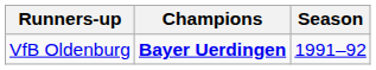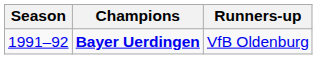columns swapped: Season <-> Runners-up
